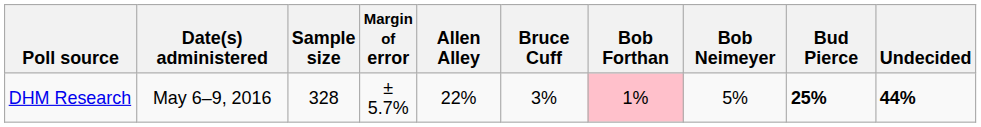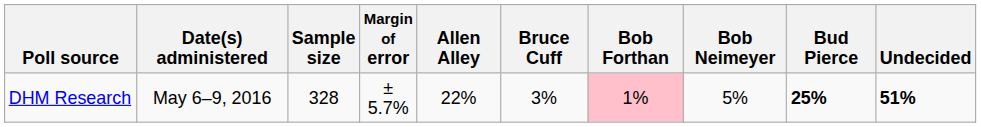DHM Research | Undecided: 44% -> 51%
